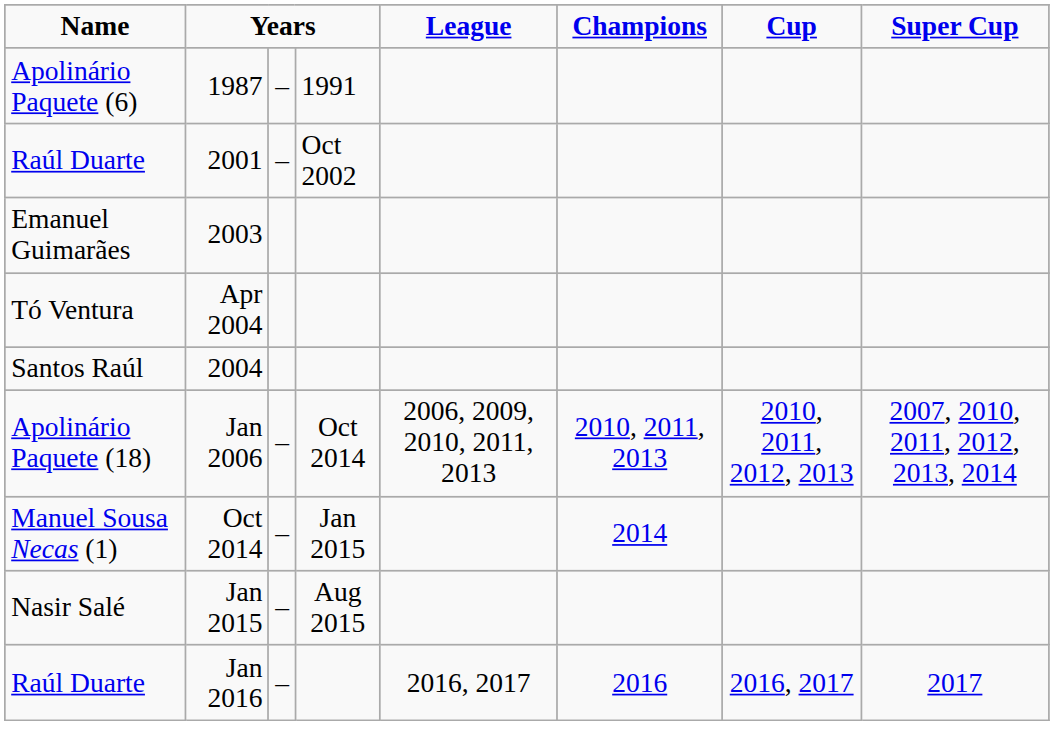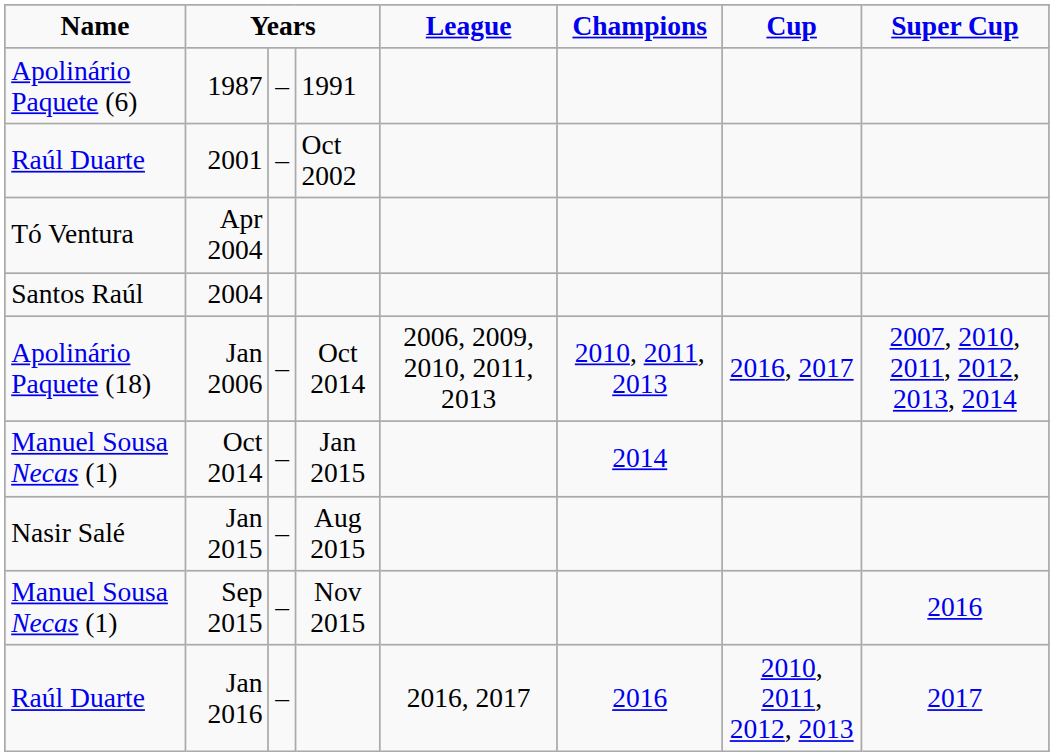- row: Emanuel Guimarães | 2003
Jan 2006 | Cup: 2010, 2011, 2012, 2013 -> 2016, 2017
+ row: Manuel Sousa Necas (1) | Sep 2015 | – | Nov 2015 | 2016
Jan 2016 | Cup: 2016, 2017 -> 2010, 2011, 2012, 2013
